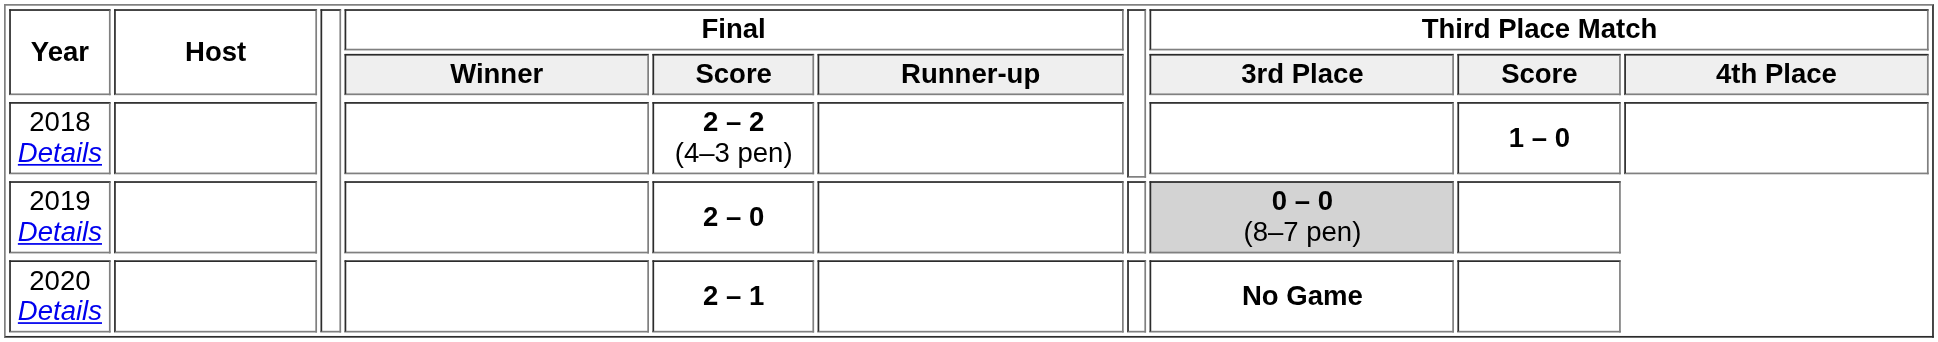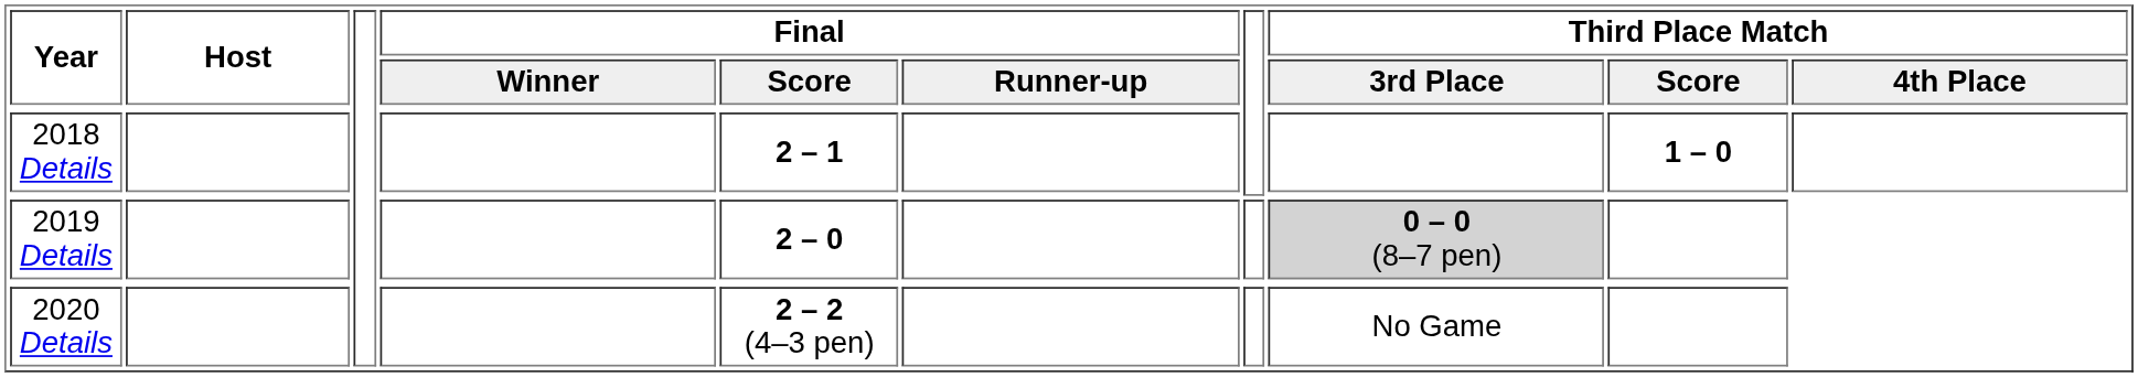2018 Details | Final / Score: 2 – 2 (4–3 pen) -> 2 – 1
2020 Details | Final / Score: 2 – 1 -> 2 – 2 (4–3 pen)
2020 Details | Third Place Match / 3rd Place: bold -> normal
